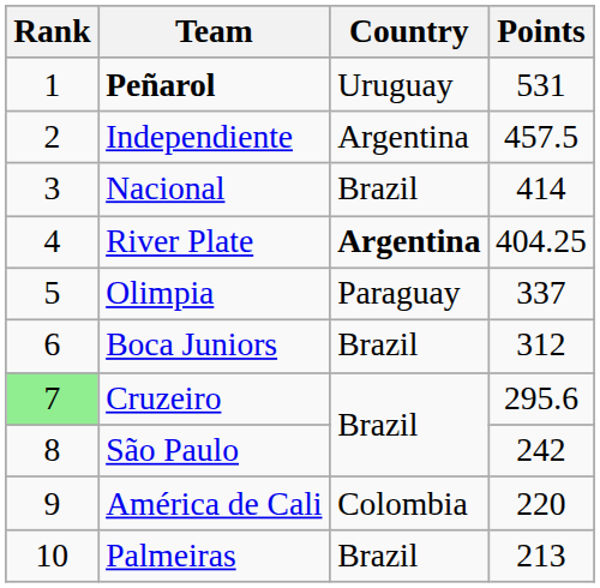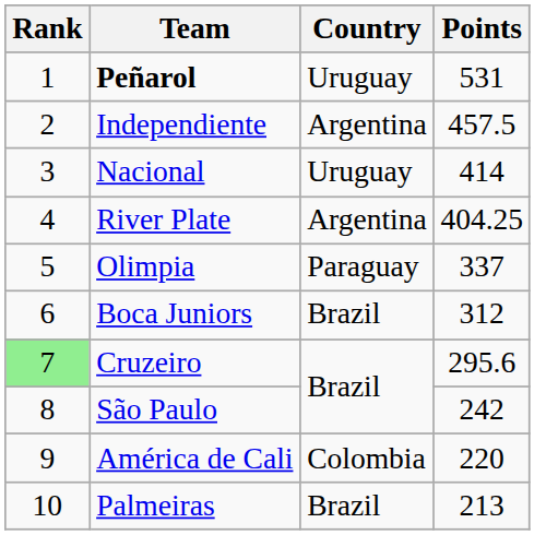Nacional | Country: Brazil -> Uruguay
River Plate | Country: bold -> normal
